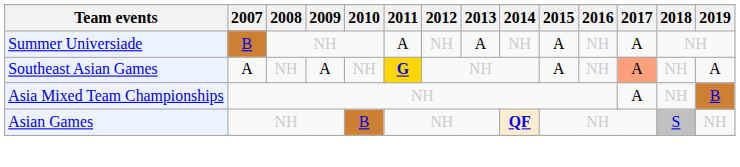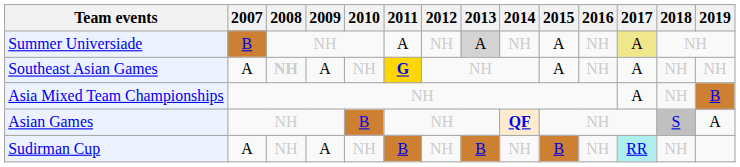Summer Universiade | 2013: no background -> lightgrey background
Summer Universiade | 2017: no background -> khaki background
Southeast Asian Games | 2008: normal -> bold
Southeast Asian Games | 2017: lightsalmon background -> no background
Southeast Asian Games | 2019: A -> NH
Asian Games | 2019: NH -> A
+ row: Sudirman Cup | A | NH | A | NH | B | NH | B | NH | B | NH | RR | NH
